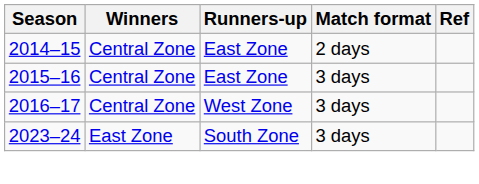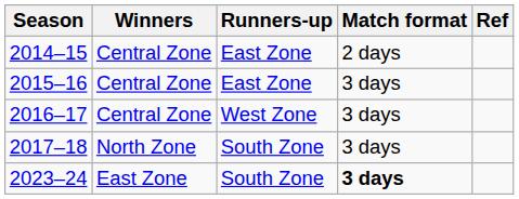+ row: 2017–18 | North Zone | South Zone | 3 days
2023–24 | Match format: normal -> bold
